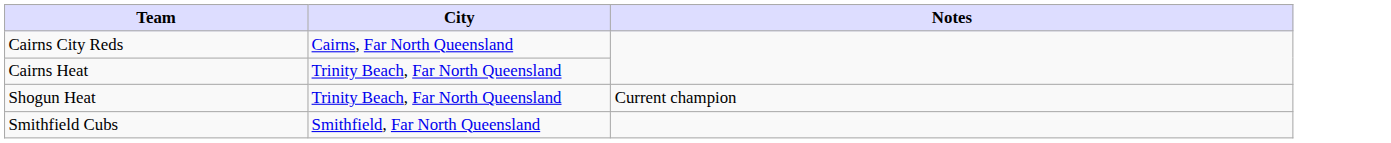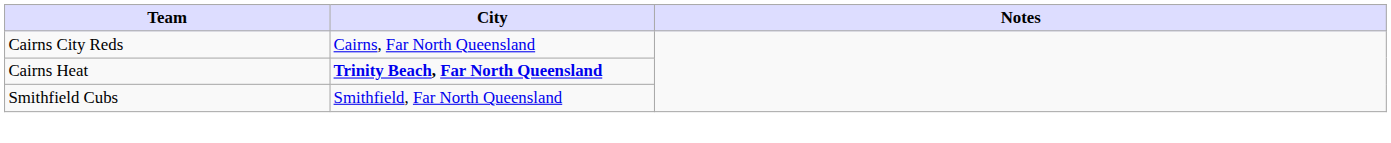Cairns Heat | City: normal -> bold
- row: Shogun Heat | Trinity Beach, Far North Queensland | Current champion
